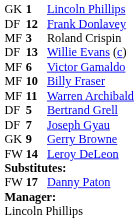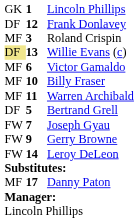Willie Evans (c) | column 1: no background -> khaki background
Joseph Gyau | column 1: DF -> FW
Gerry Browne | column 1: GK -> FW
Danny Paton | column 1: FW -> MF
